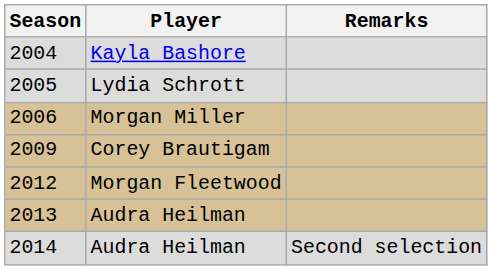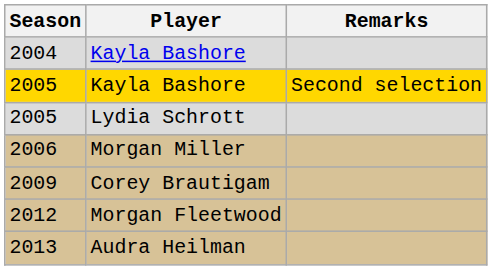+ row: 2005 | Kayla Bashore | Second selection
- row: 2014 | Audra Heilman | Second selection
